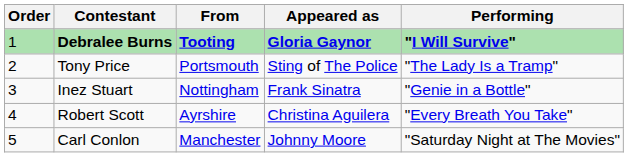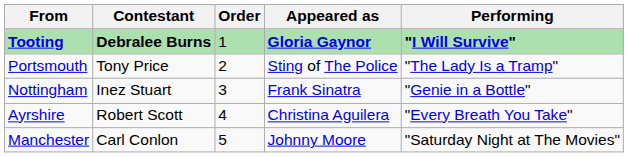columns swapped: Order <-> From
